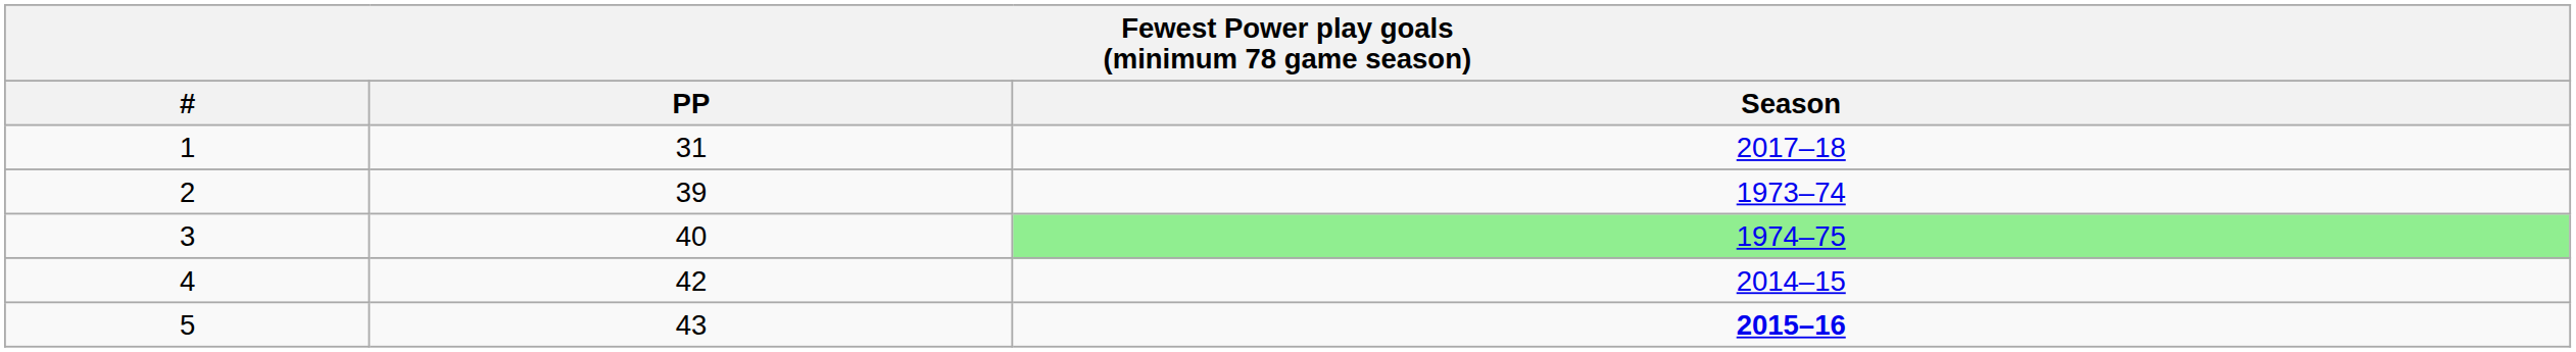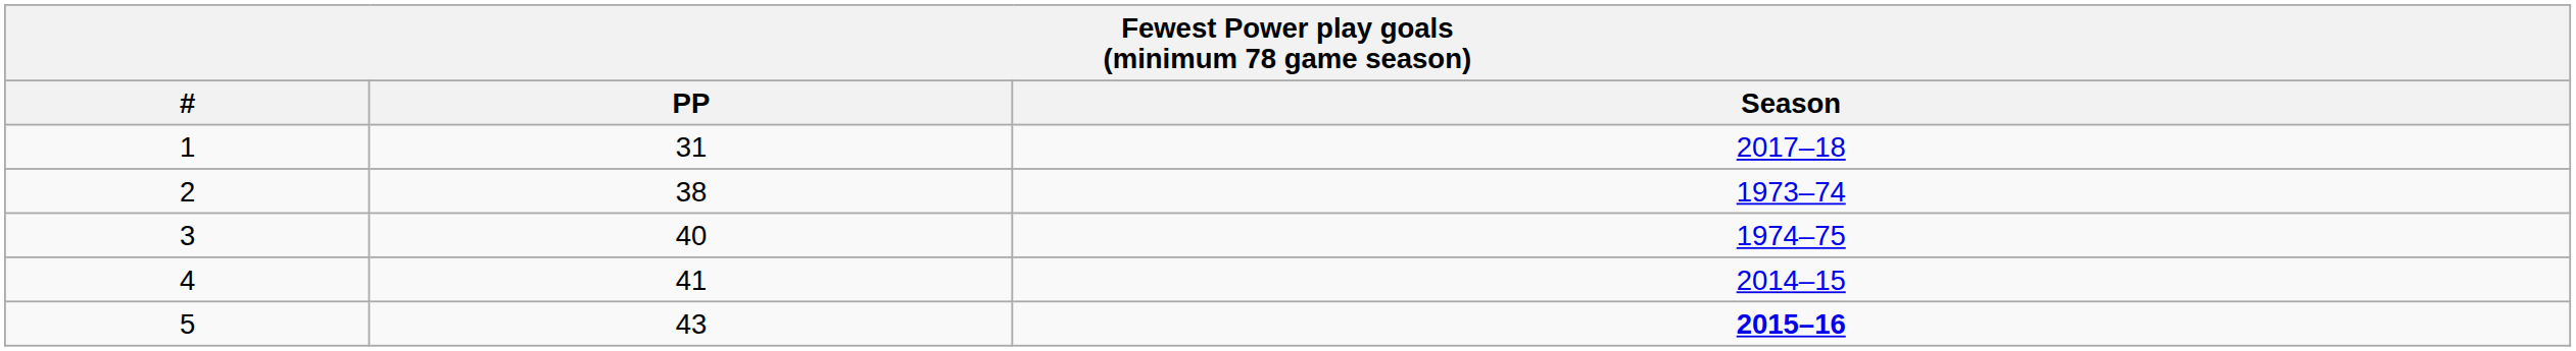2 | PP: 39 -> 38
3 | Season: lightgreen background -> no background
4 | PP: 42 -> 41
